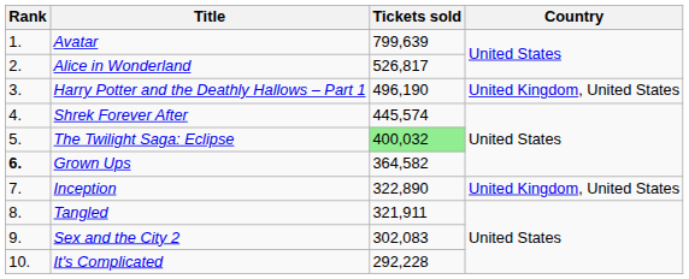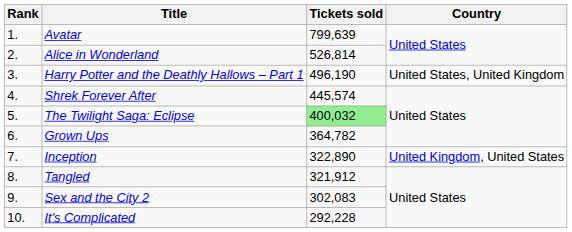Alice in Wonderland | Tickets sold: 526,817 -> 526,814
Harry Potter and the Deathly Hallows – Part 1 | Country: United Kingdom, United States -> United States, United Kingdom
Grown Ups | Rank: bold -> normal
Grown Ups | Tickets sold: 364,582 -> 364,782
Tangled | Tickets sold: 321,911 -> 321,912
